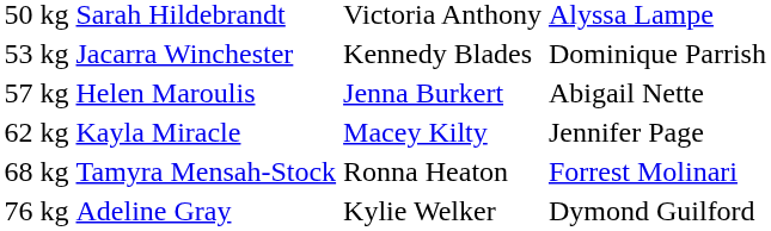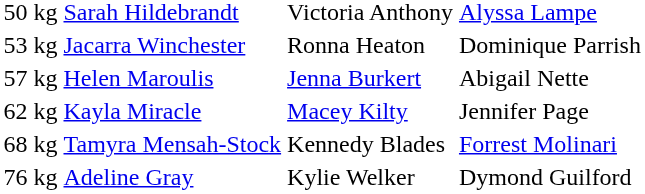53 kg | column 3: Kennedy Blades -> Ronna Heaton
68 kg | column 3: Ronna Heaton -> Kennedy Blades
